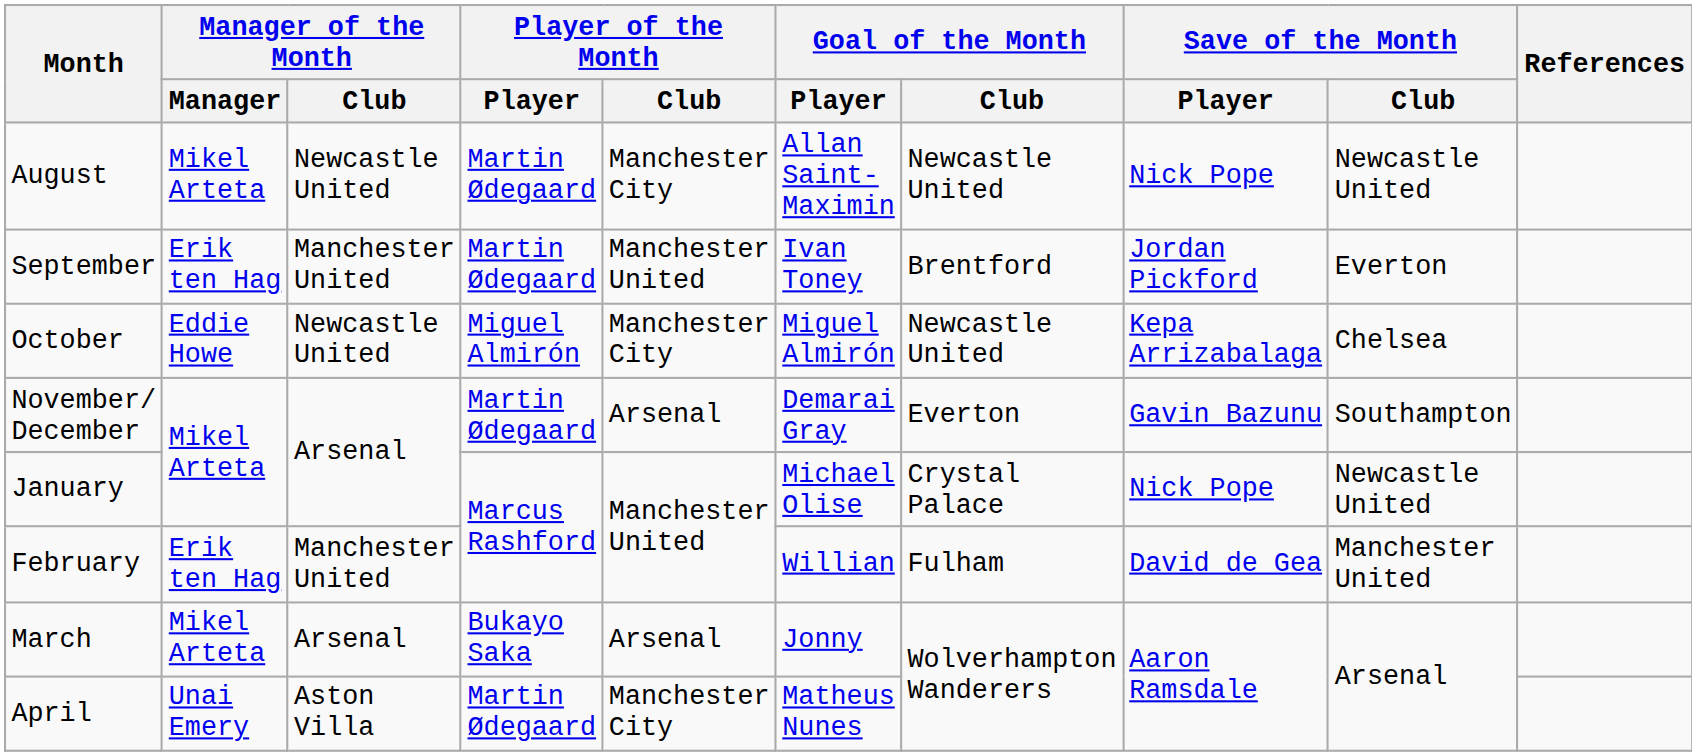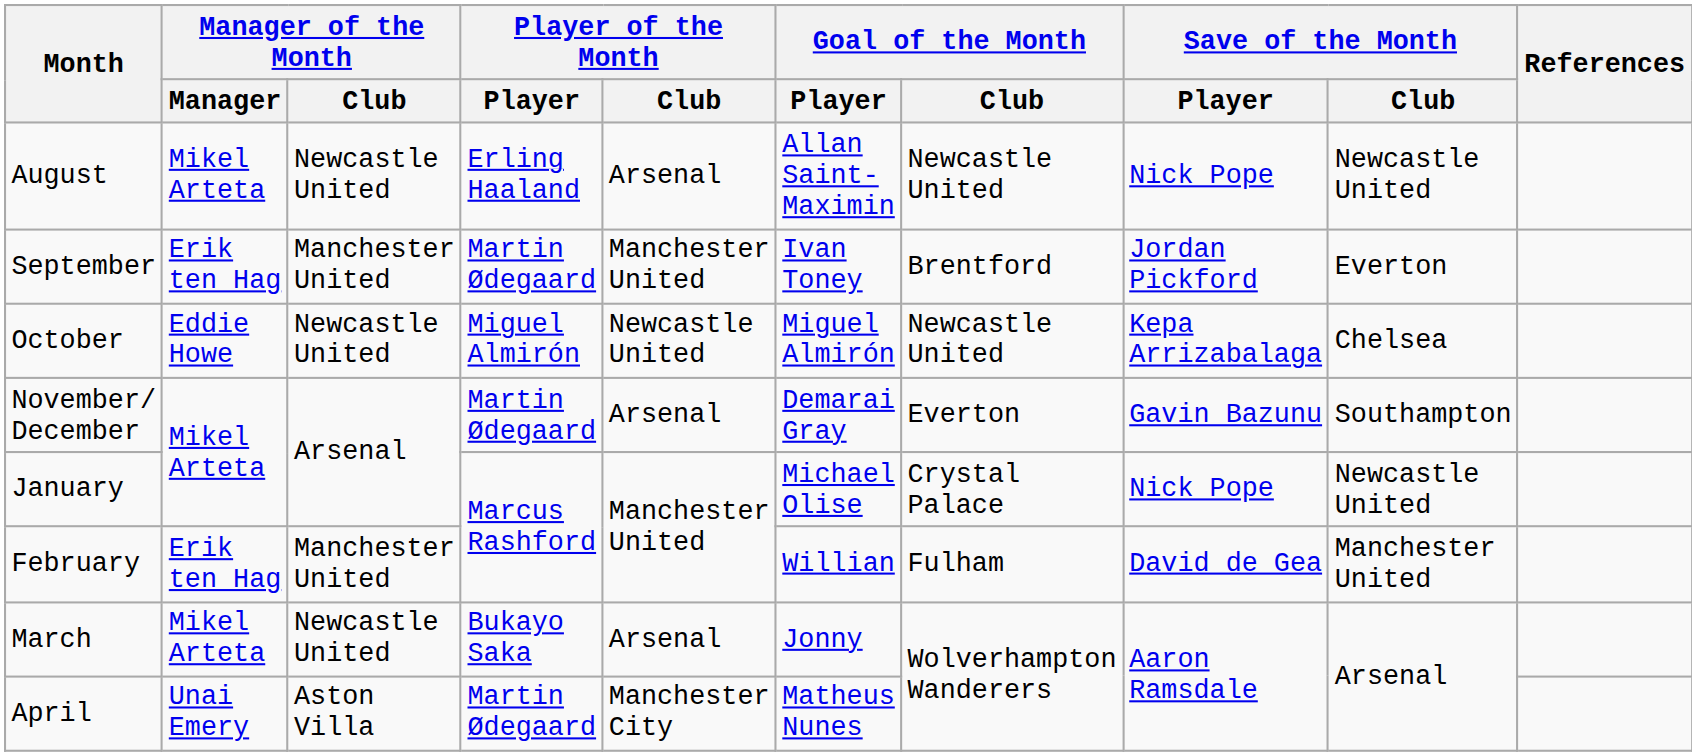August | Player of the Month / Player: Martin Ødegaard -> Erling Haaland
August | Player of the Month / Club: Manchester City -> Arsenal
October | Player of the Month / Club: Manchester City -> Newcastle United
March | Manager of the Month / Club: Arsenal -> Newcastle United
